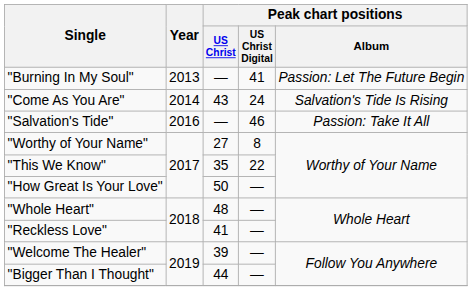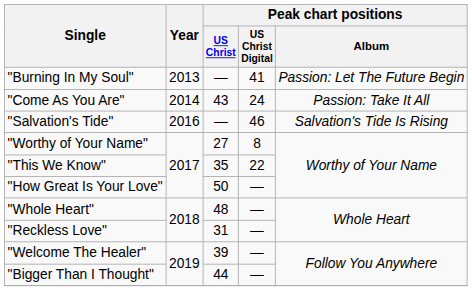"Come As You Are" | Peak chart positions / Album: Salvation's Tide Is Rising -> Passion: Take It All
"Salvation's Tide" | Peak chart positions / Album: Passion: Take It All -> Salvation's Tide Is Rising
"Reckless Love" | Peak chart positions / US Christ: 41 -> 31
